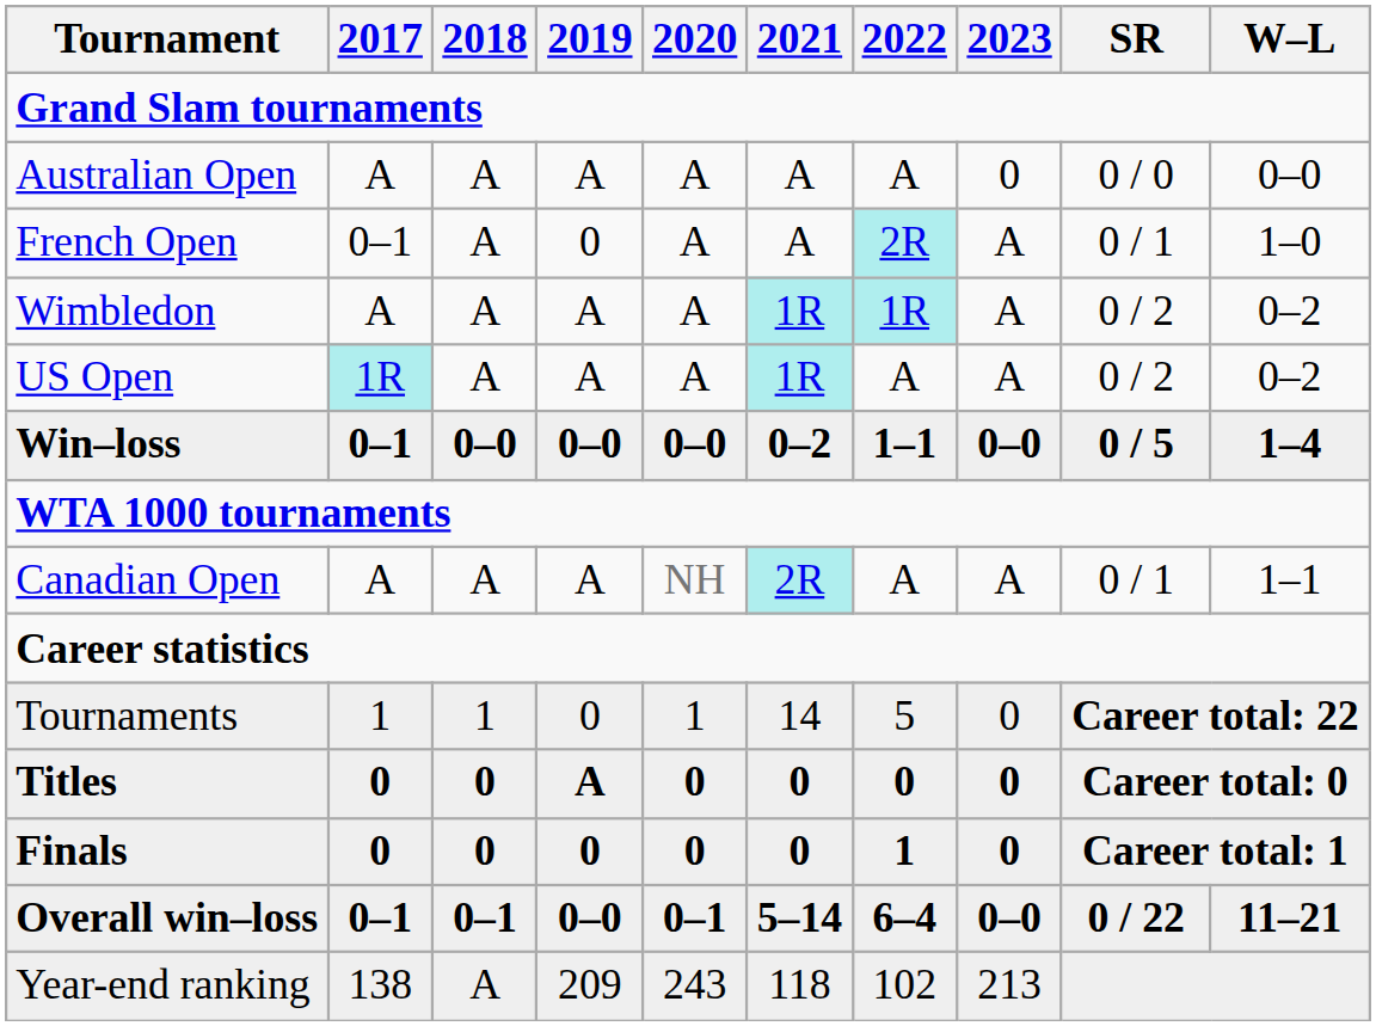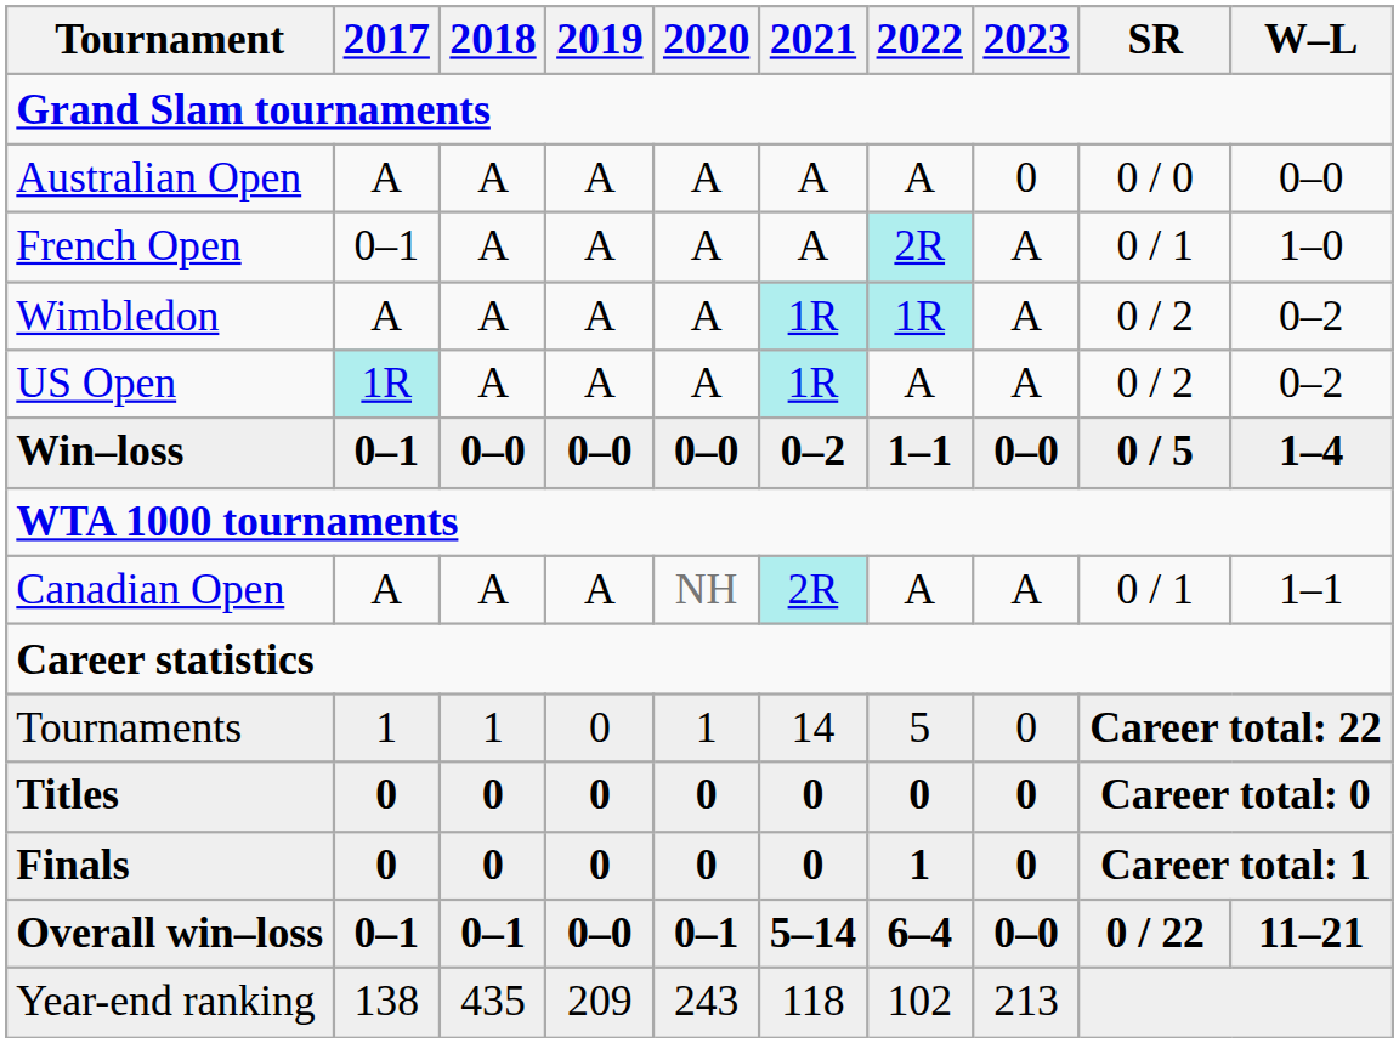French Open | 2019: 0 -> A
Titles | 2019: A -> 0
Year-end ranking | 2018: A -> 435
